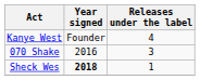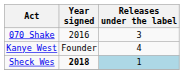rows swapped: Kanye West <-> 070 Shake
Sheck Wes | Releases under the label: no background -> lightblue background
